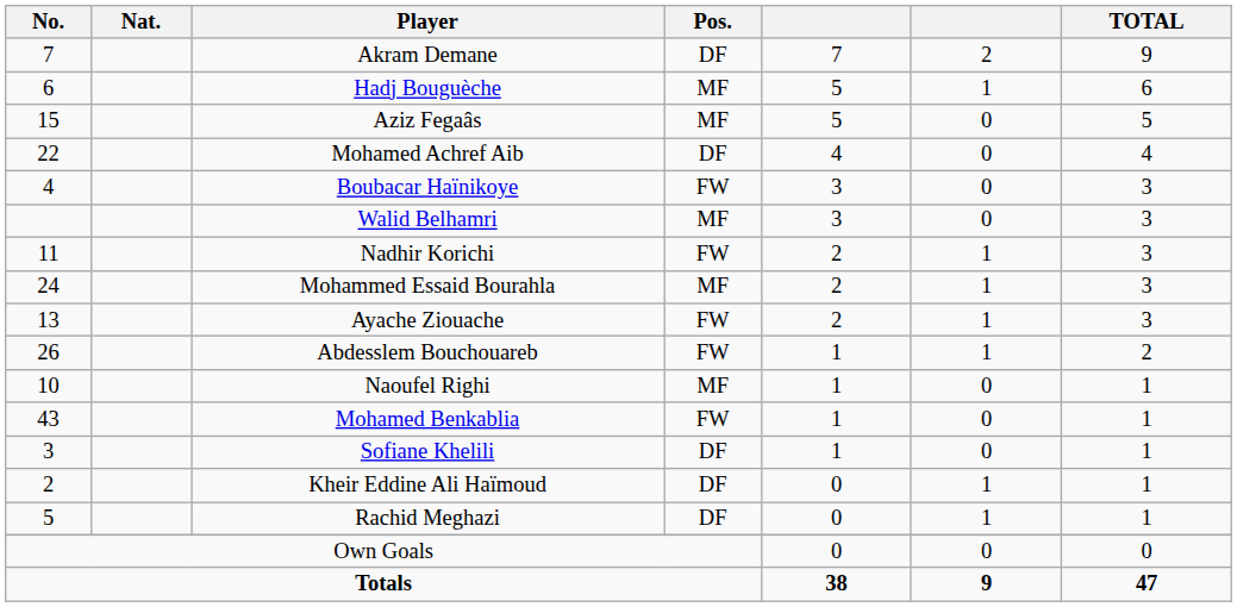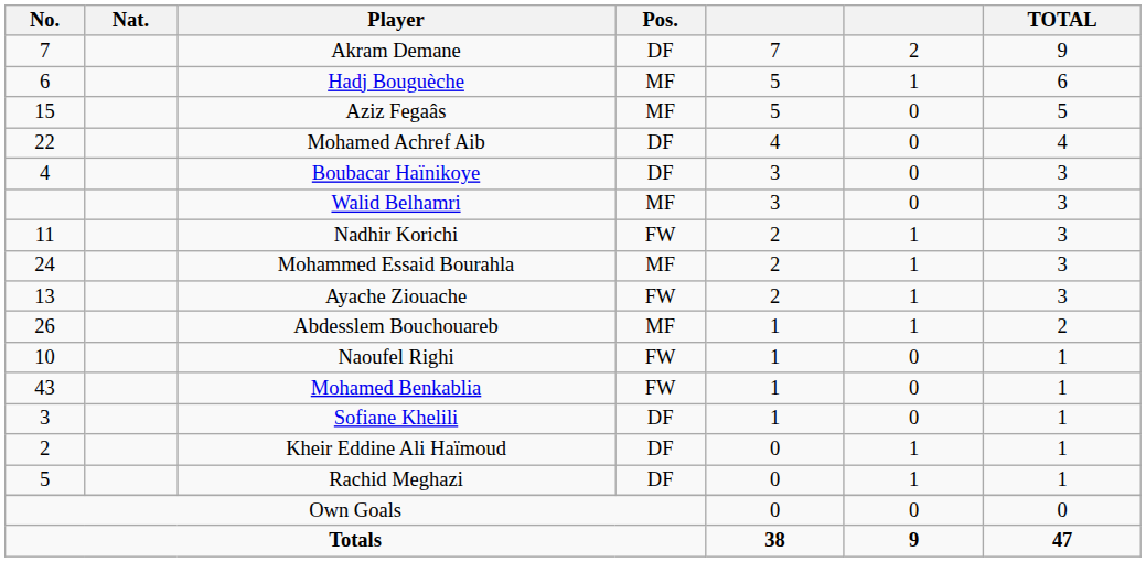Boubacar Haïnikoye | Pos.: FW -> DF
Abdesslem Bouchouareb | Pos.: FW -> MF
Naoufel Righi | Pos.: MF -> FW
